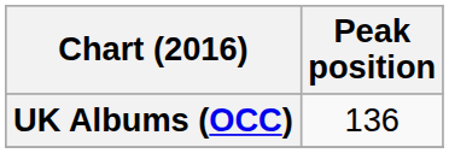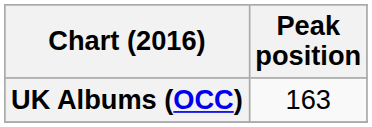UK Albums (OCC) | Peak position: 136 -> 163
